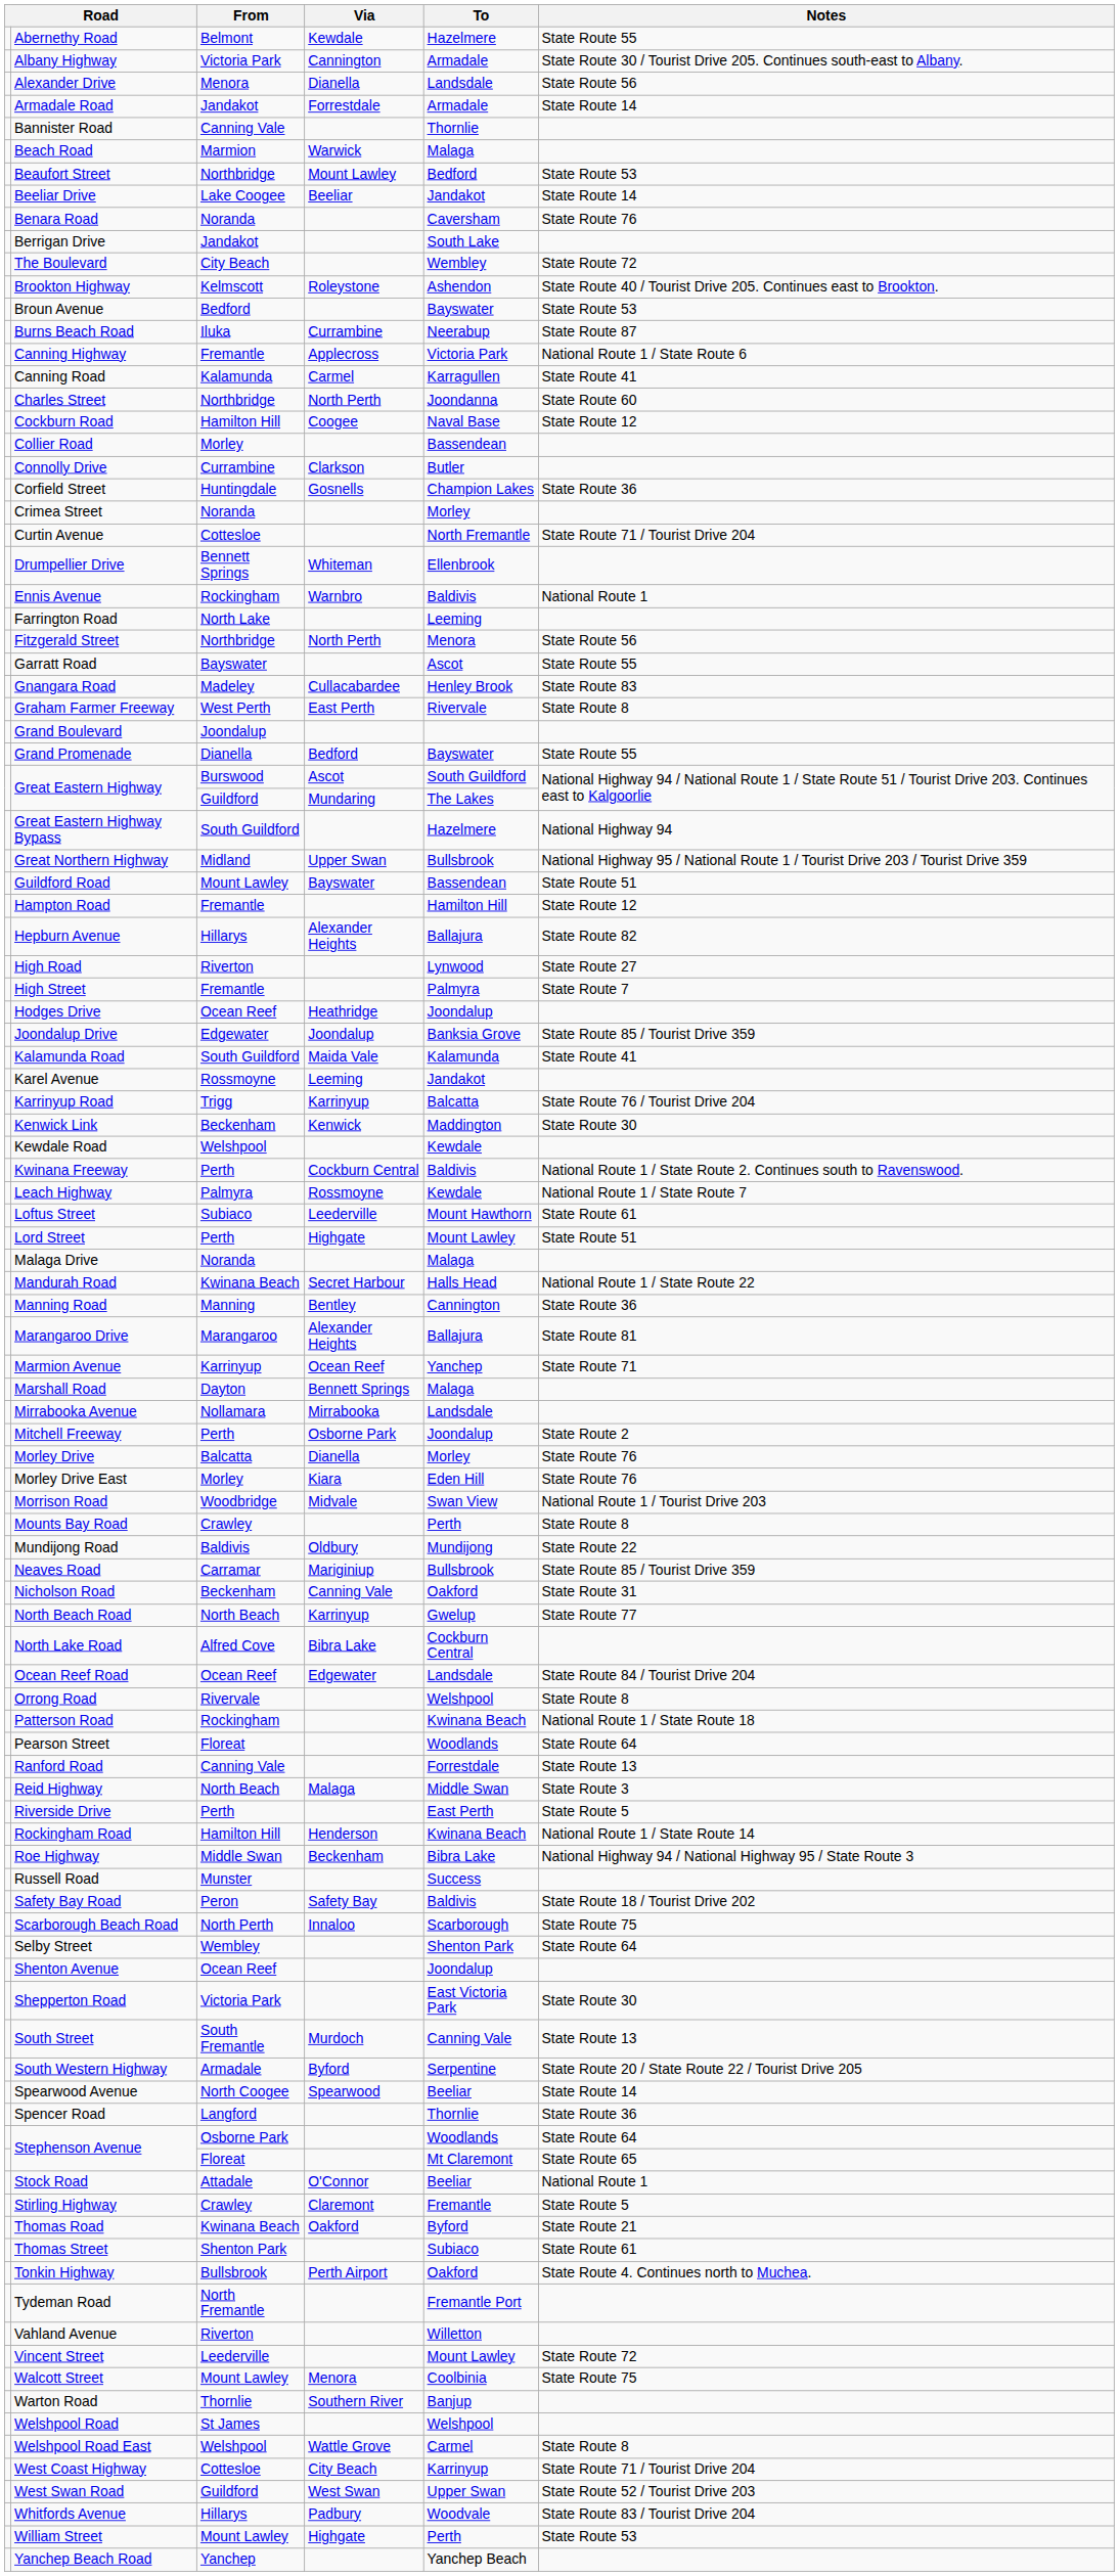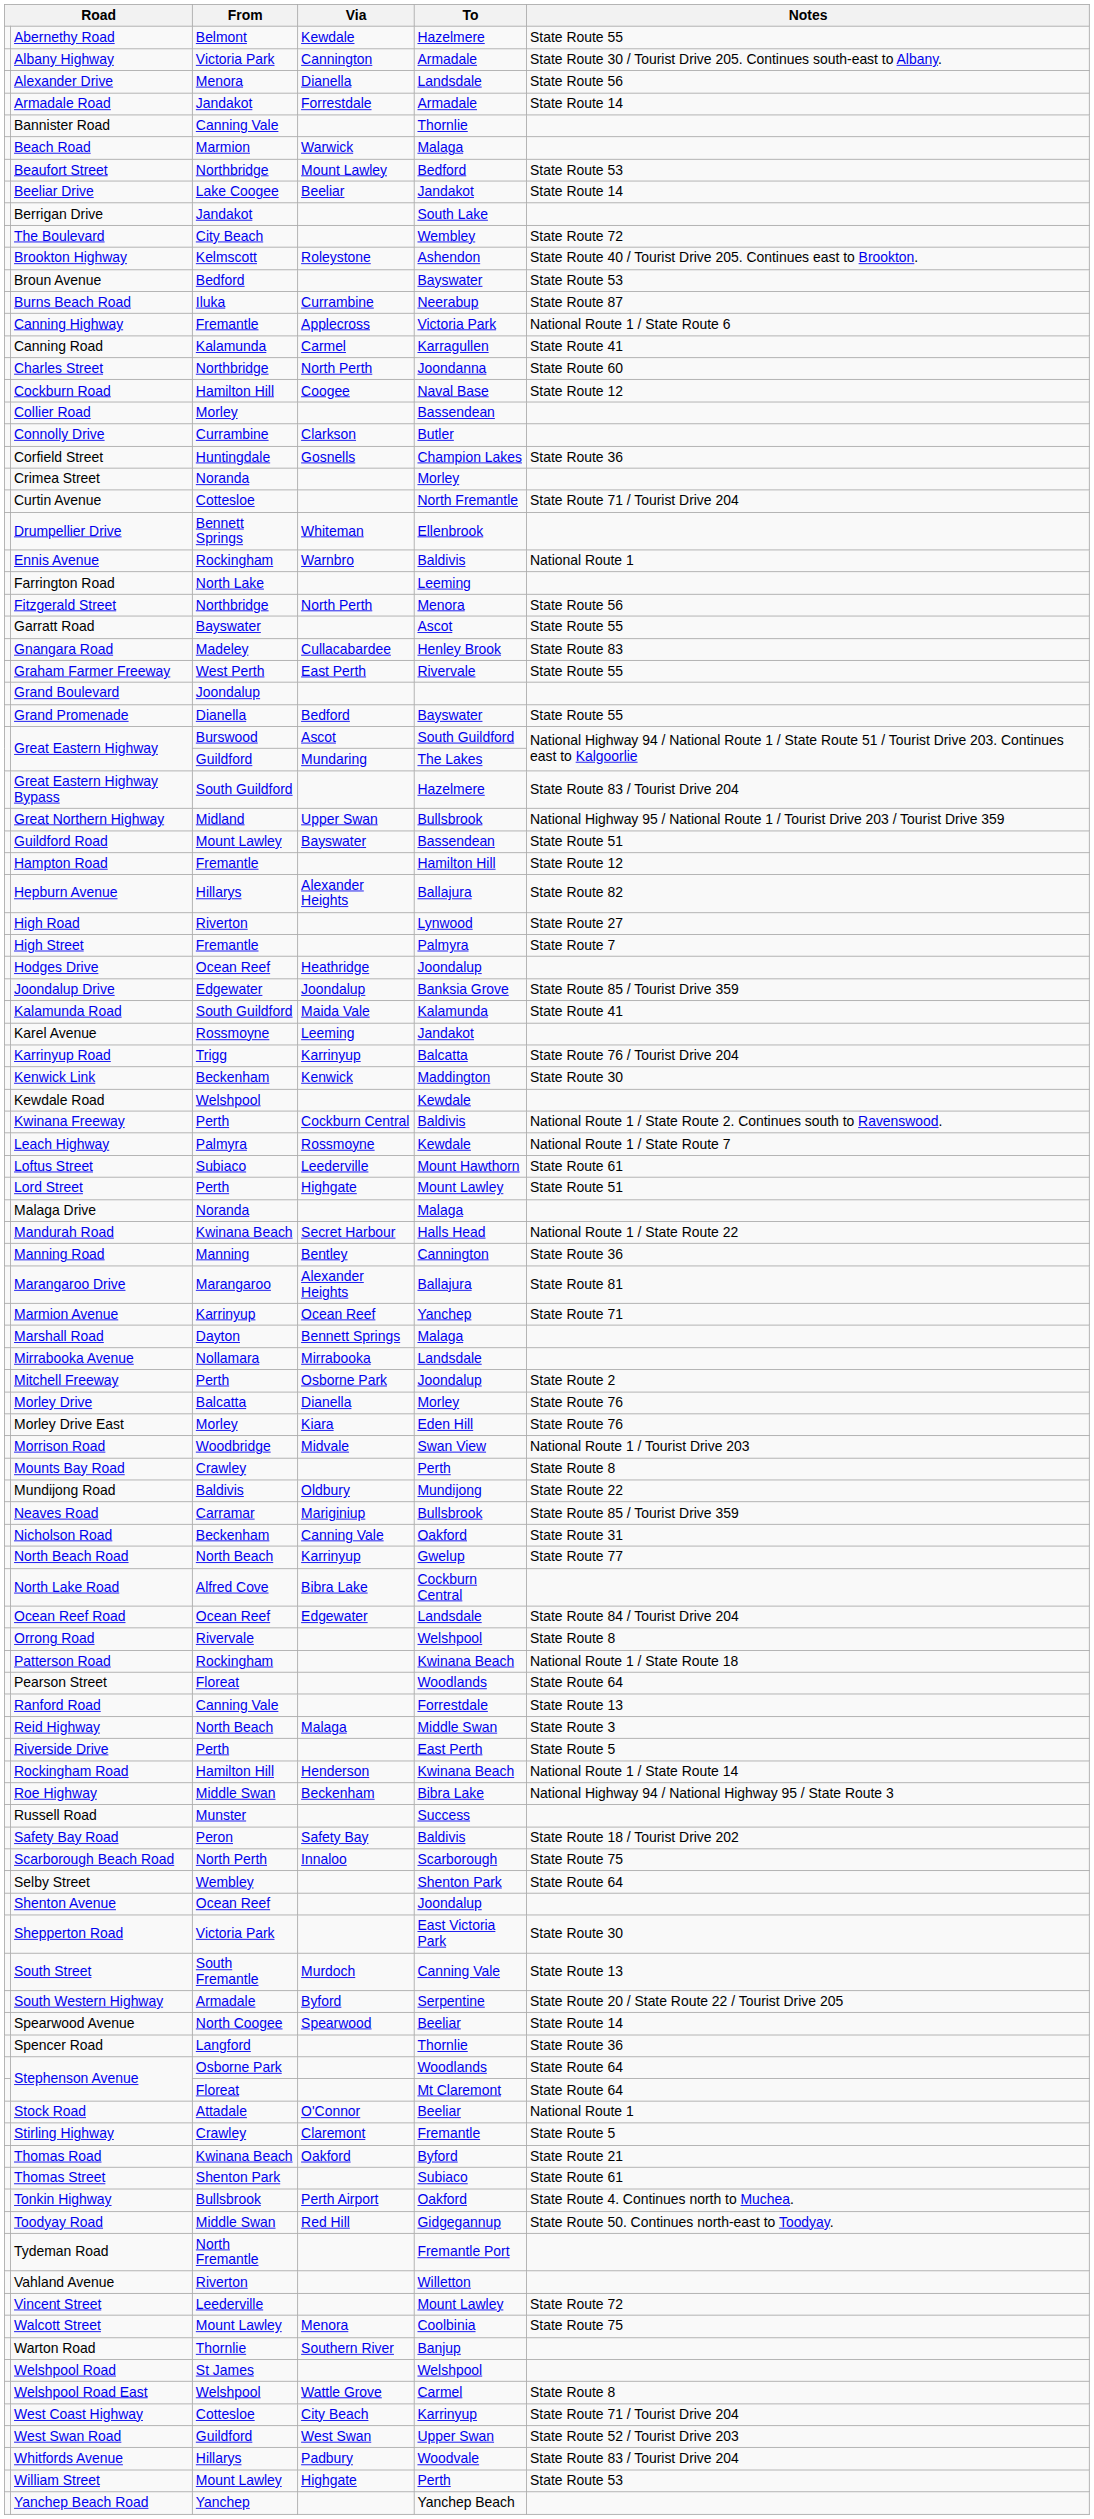- row: Benara Road | Noranda | Caversham | State Route 76
Graham Farmer Freeway | Notes: State Route 8 -> State Route 55
Great Eastern Highway Bypass | Notes: National Highway 94 -> State Route 83 / Tourist Drive 204
Stephenson Avenue / Floreat | Notes: State Route 65 -> State Route 64
+ row: Toodyay Road | Middle Swan | Red Hill | Gidgegannup | State Route 50. Continues north-east to Toodyay.
